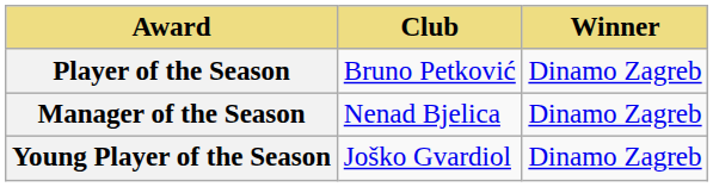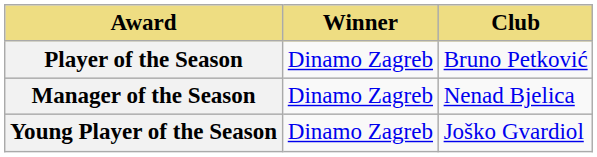columns swapped: Club <-> Winner
